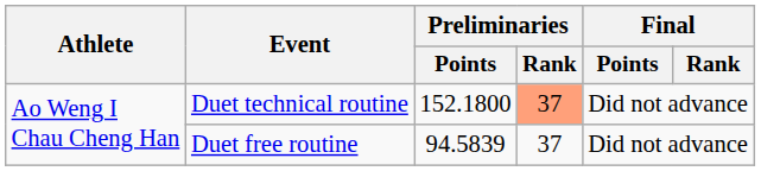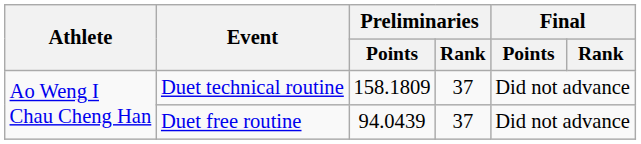Duet technical routine | Preliminaries / Points: 152.1800 -> 158.1809
Duet technical routine | Preliminaries / Rank: lightsalmon background -> no background
Duet free routine | Preliminaries / Points: 94.5839 -> 94.0439
